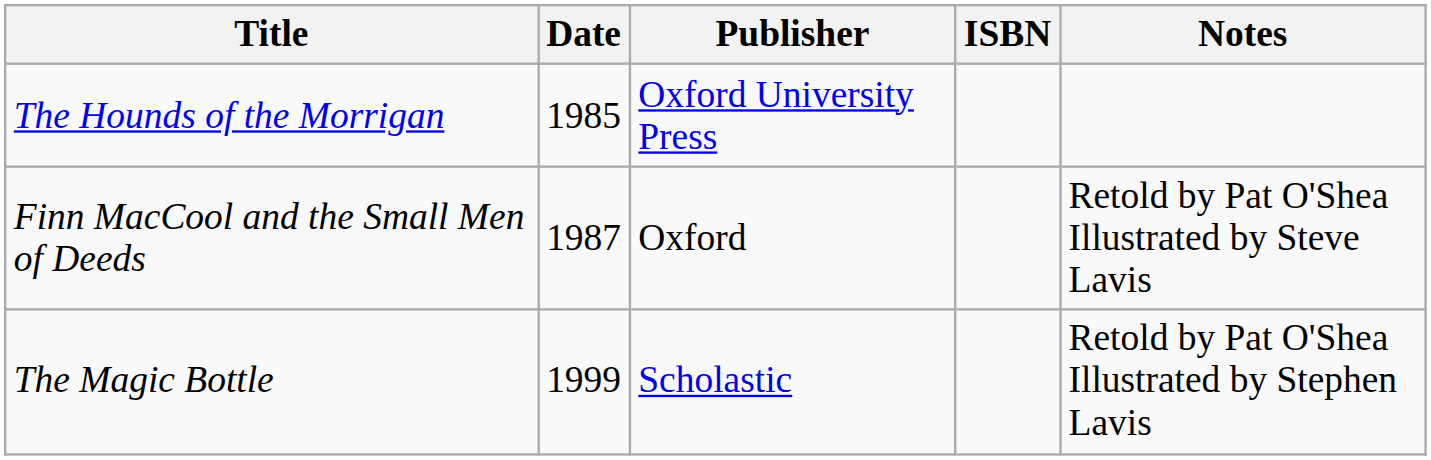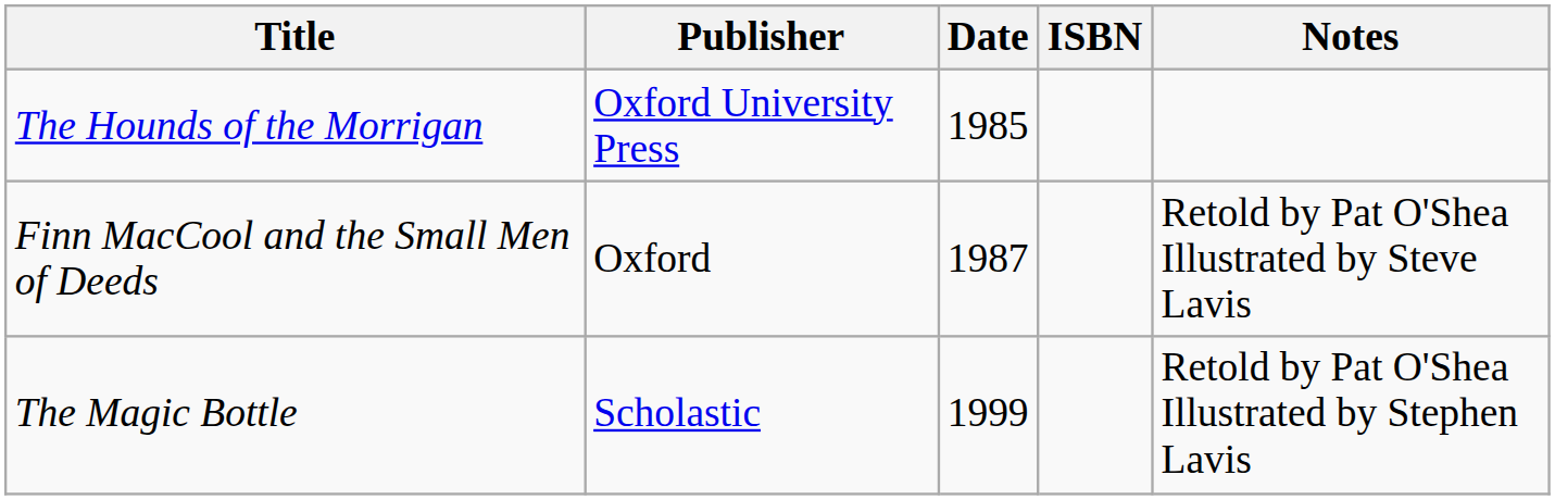columns swapped: Date <-> Publisher
